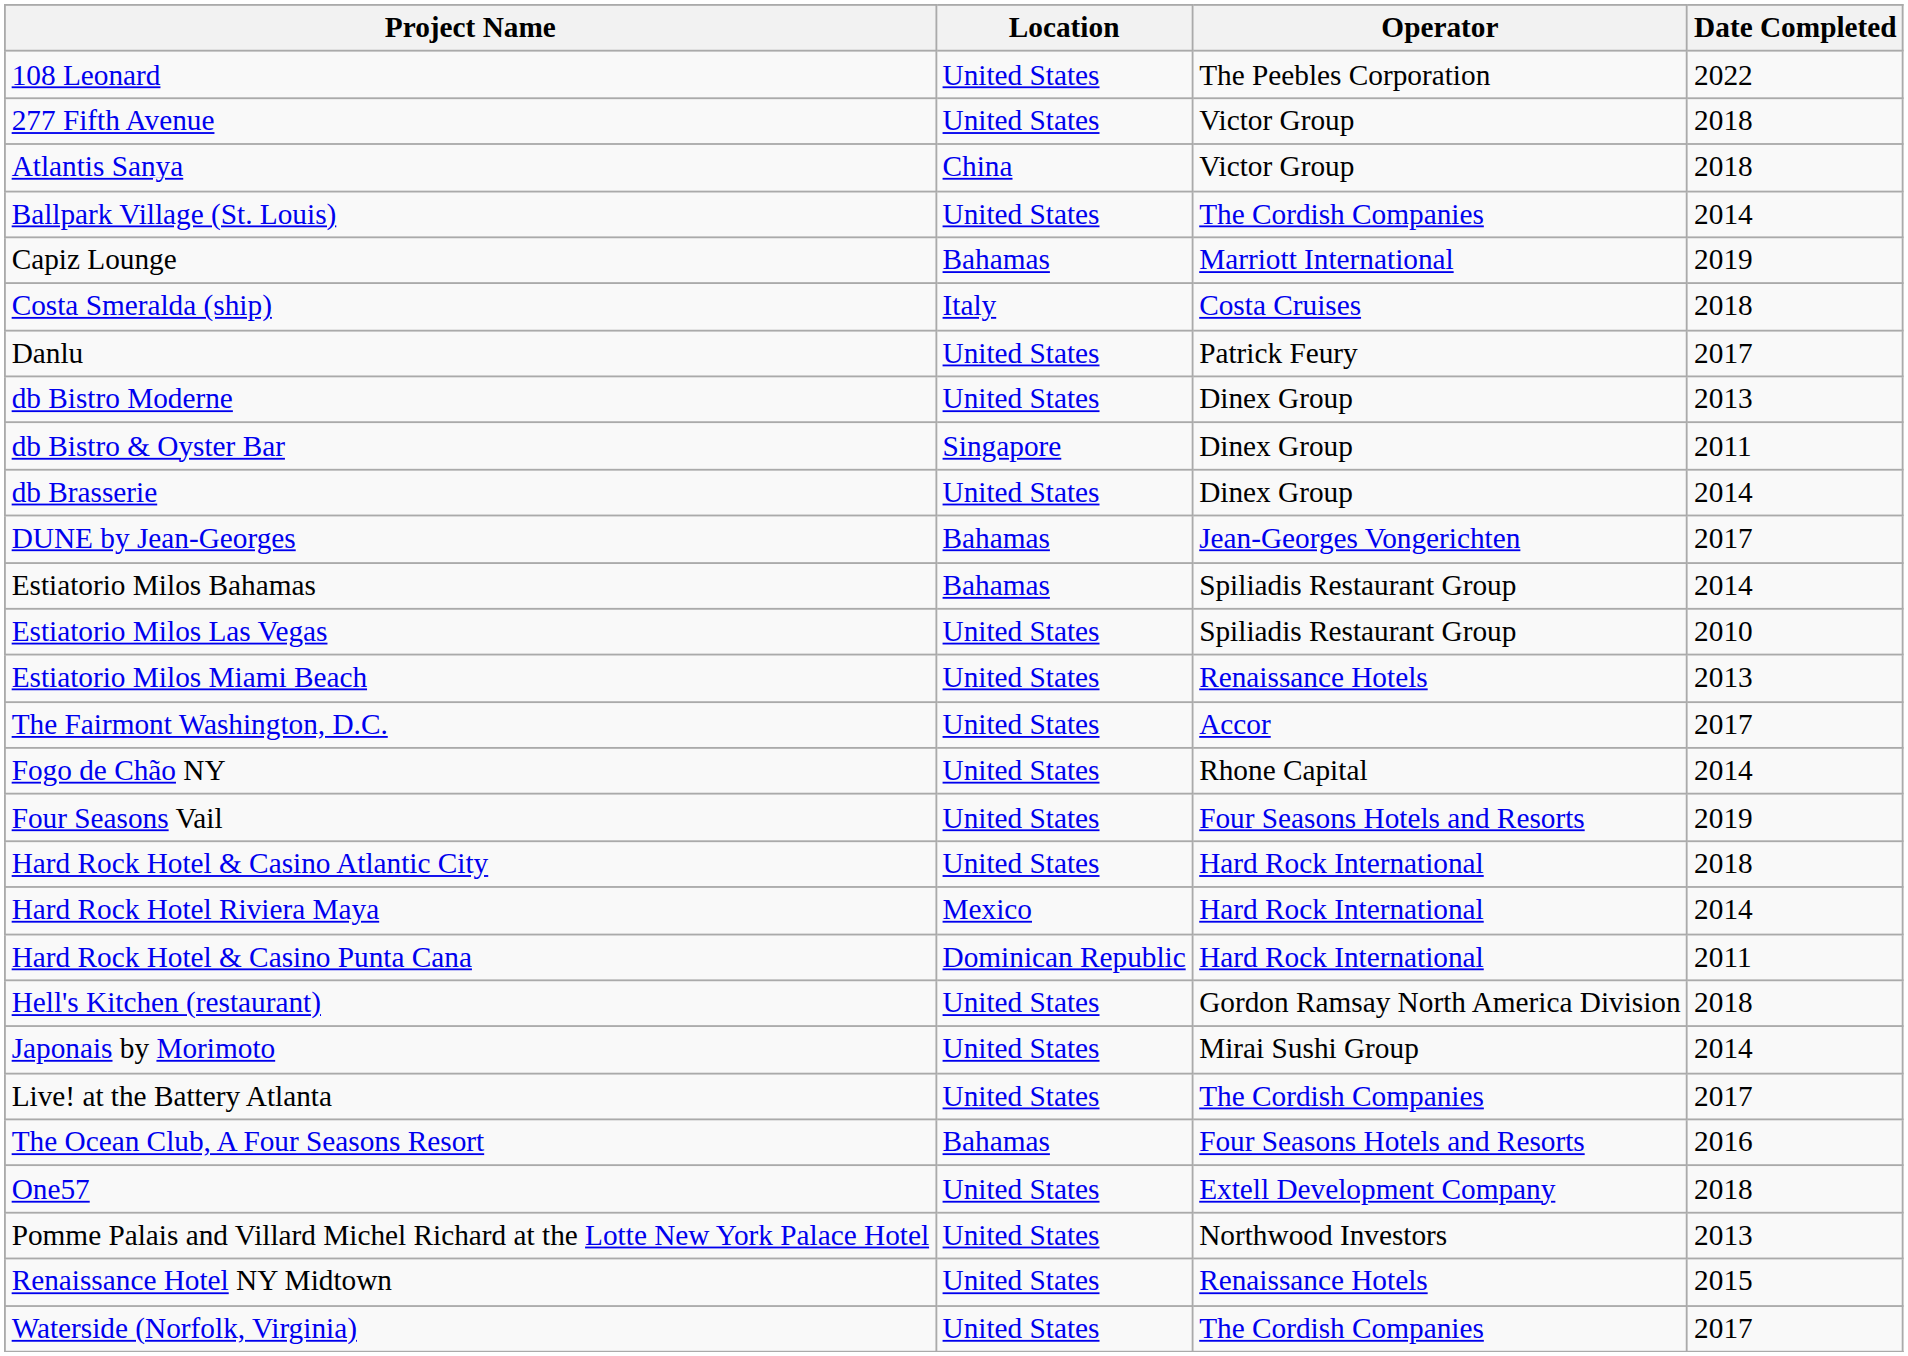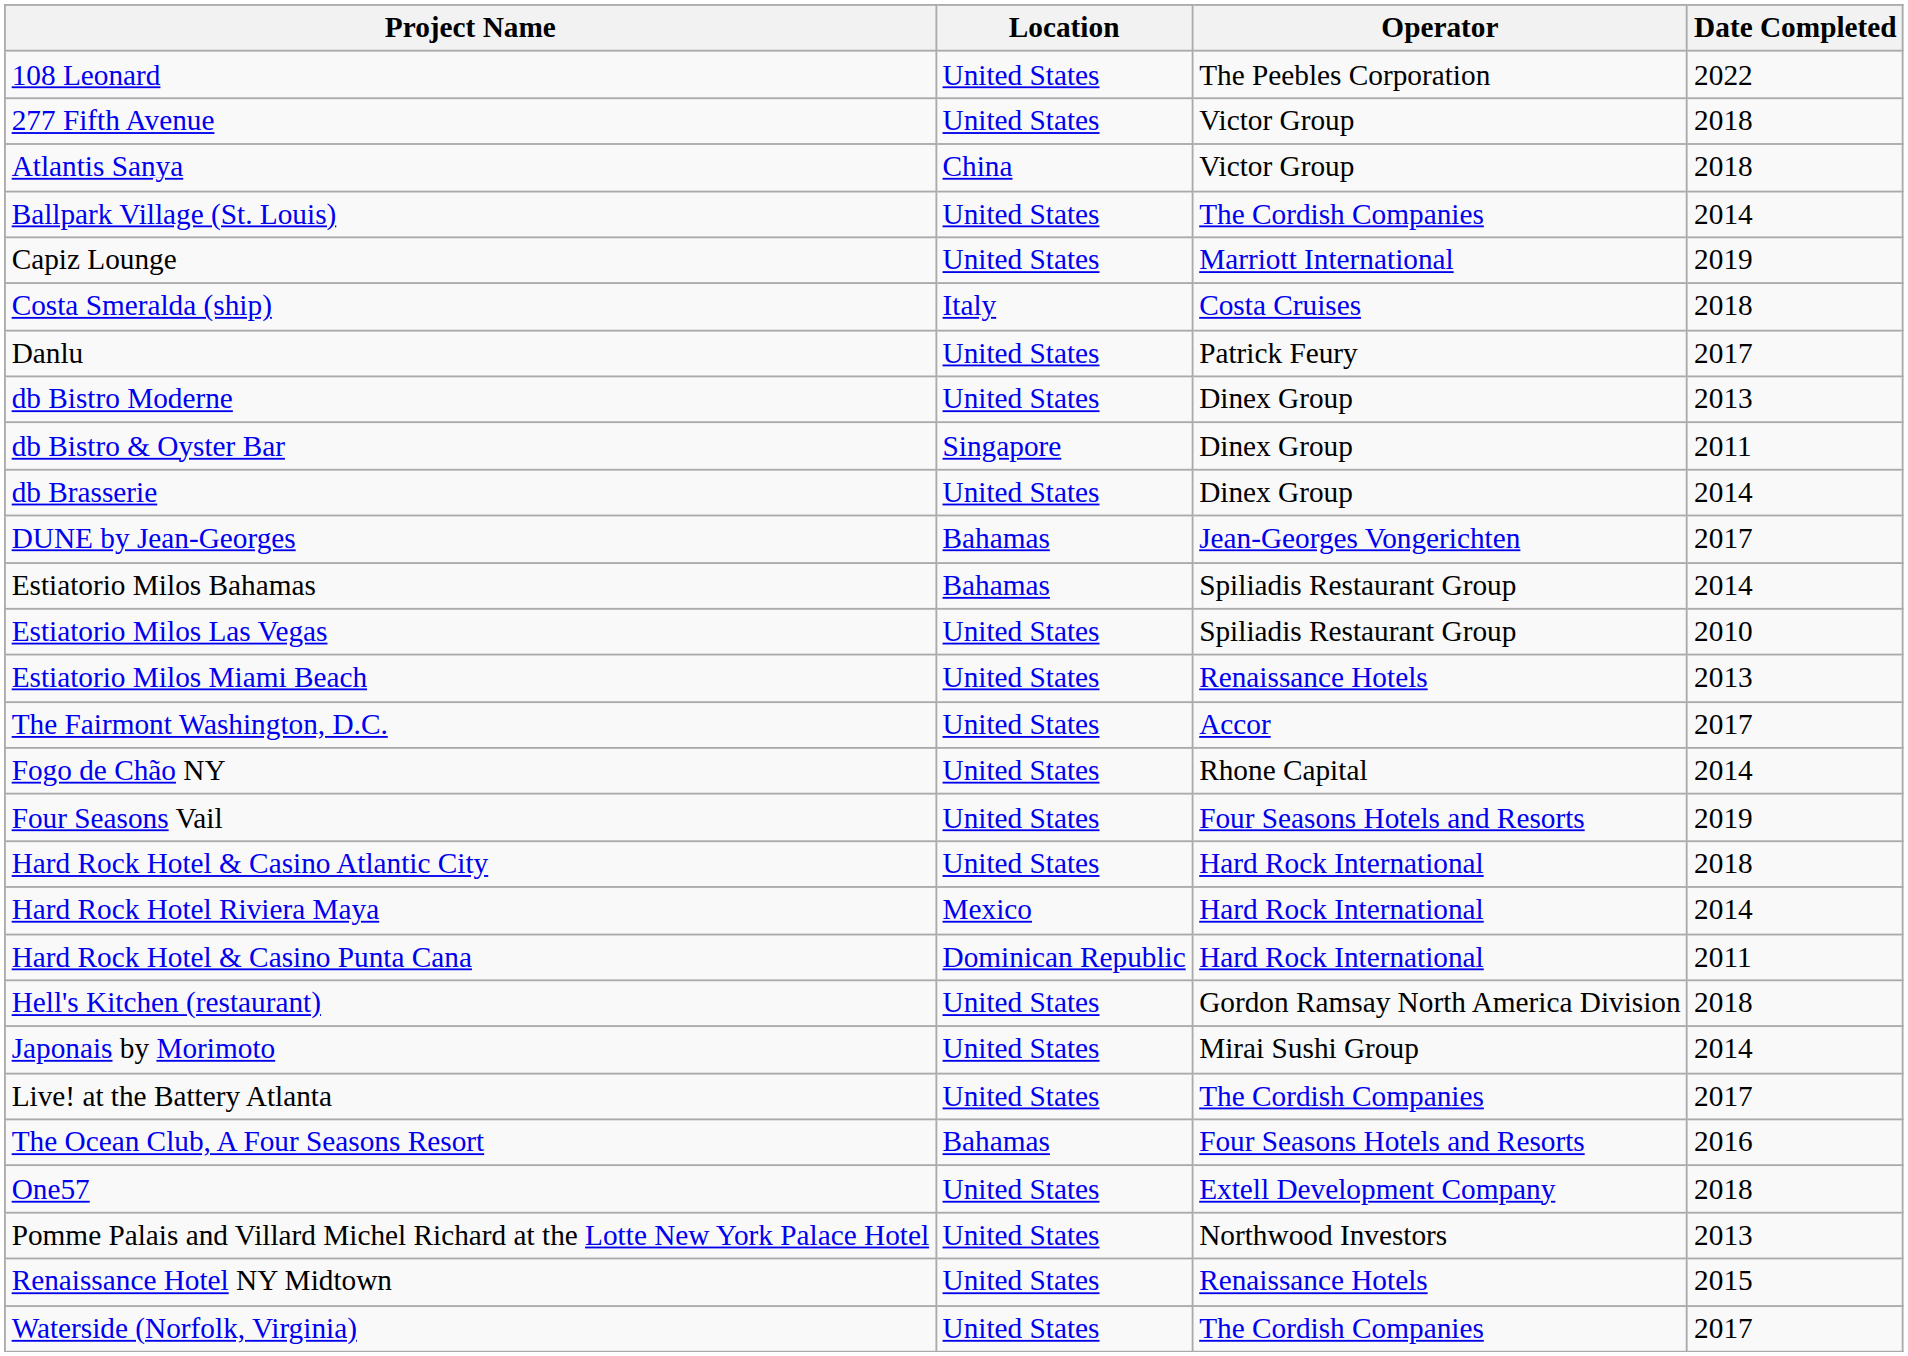Capiz Lounge | Location: Bahamas -> United States
